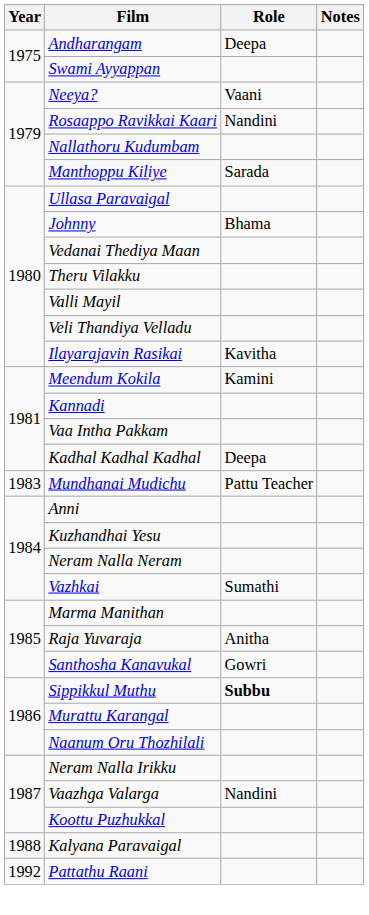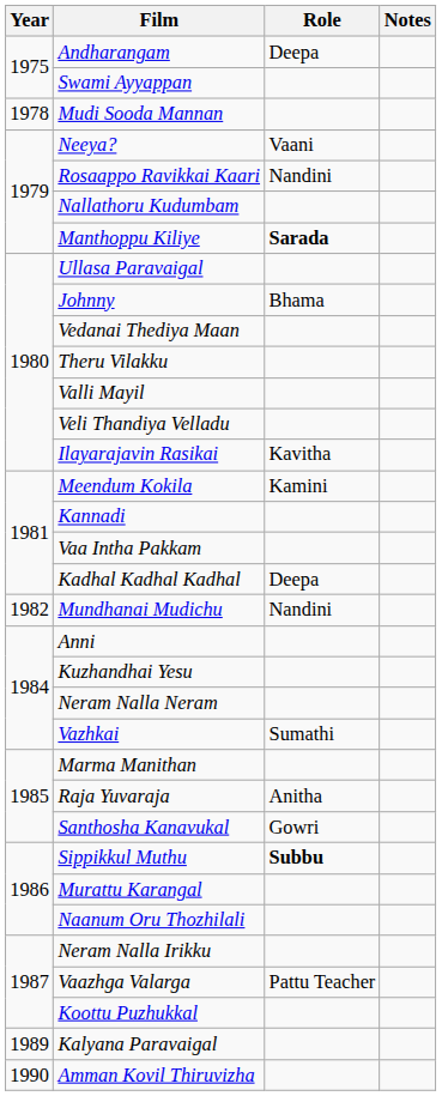+ row: 1978 | Mudi Sooda Mannan
Manthoppu Kiliye | Role: normal -> bold
Mundhanai Mudichu | Year: 1983 -> 1982
Mundhanai Mudichu | Role: Pattu Teacher -> Nandini
Vaazhga Valarga | Role: Nandini -> Pattu Teacher
Kalyana Paravaigal | Year: 1988 -> 1989
+ row: 1990 | Amman Kovil Thiruvizha
- row: 1992 | Pattathu Raani
